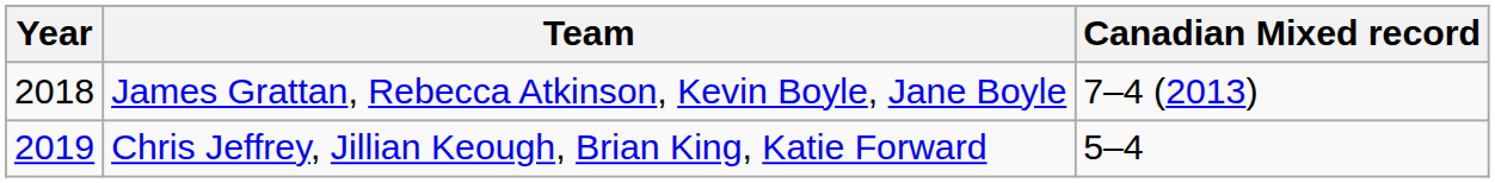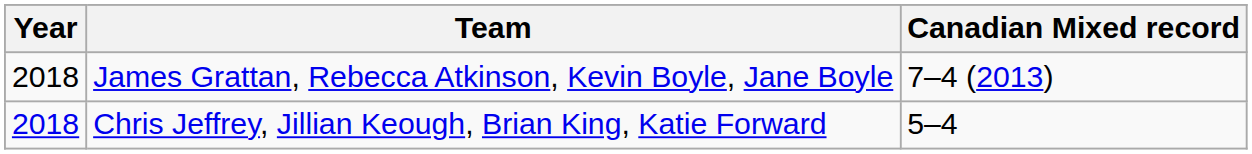Chris Jeffrey, Jillian Keough, Brian King, Katie Forward | Year: 2019 -> 2018
